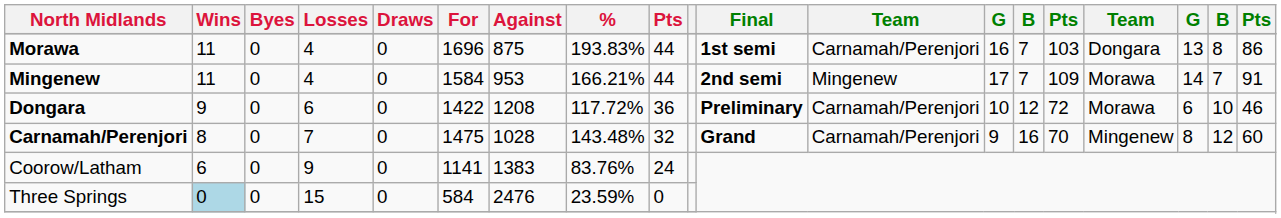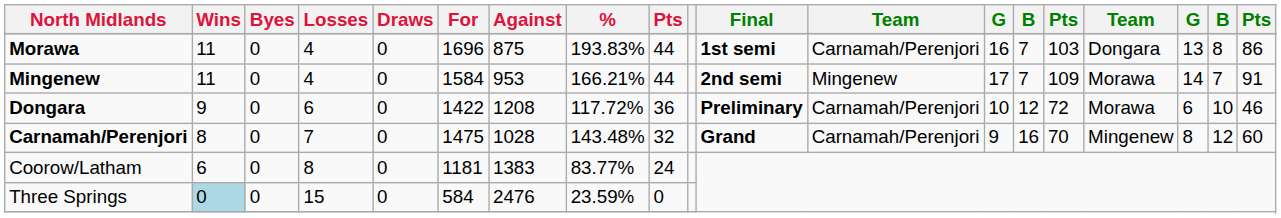Coorow/Latham | Losses: 9 -> 8
Coorow/Latham | For: 1141 -> 1181
Coorow/Latham | %: 83.76% -> 83.77%
